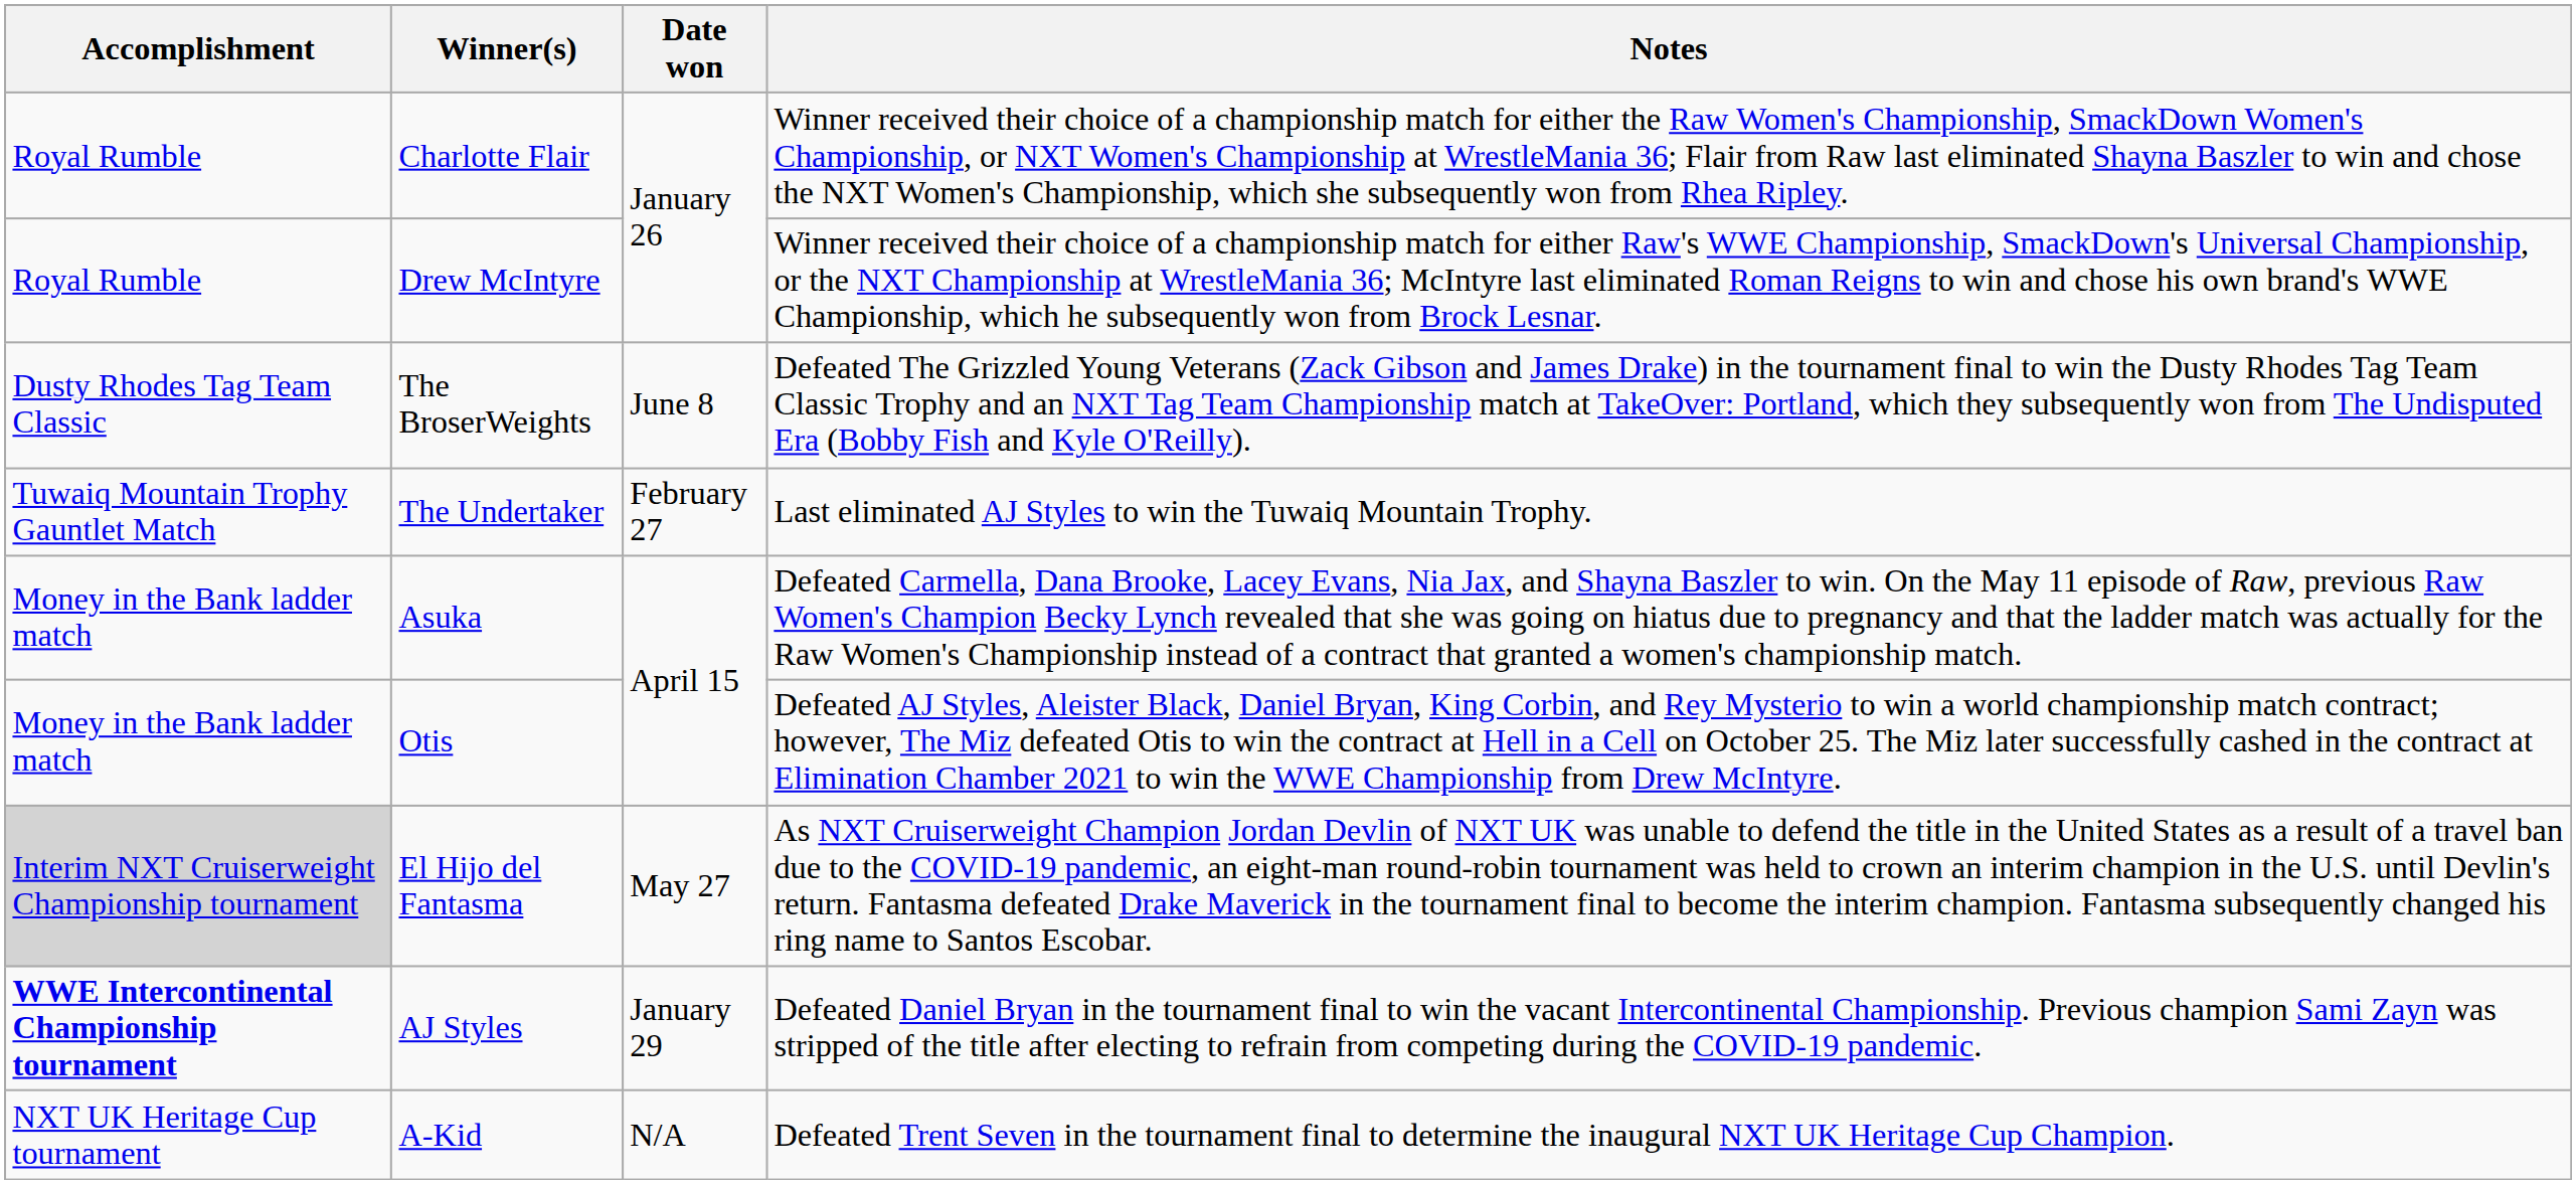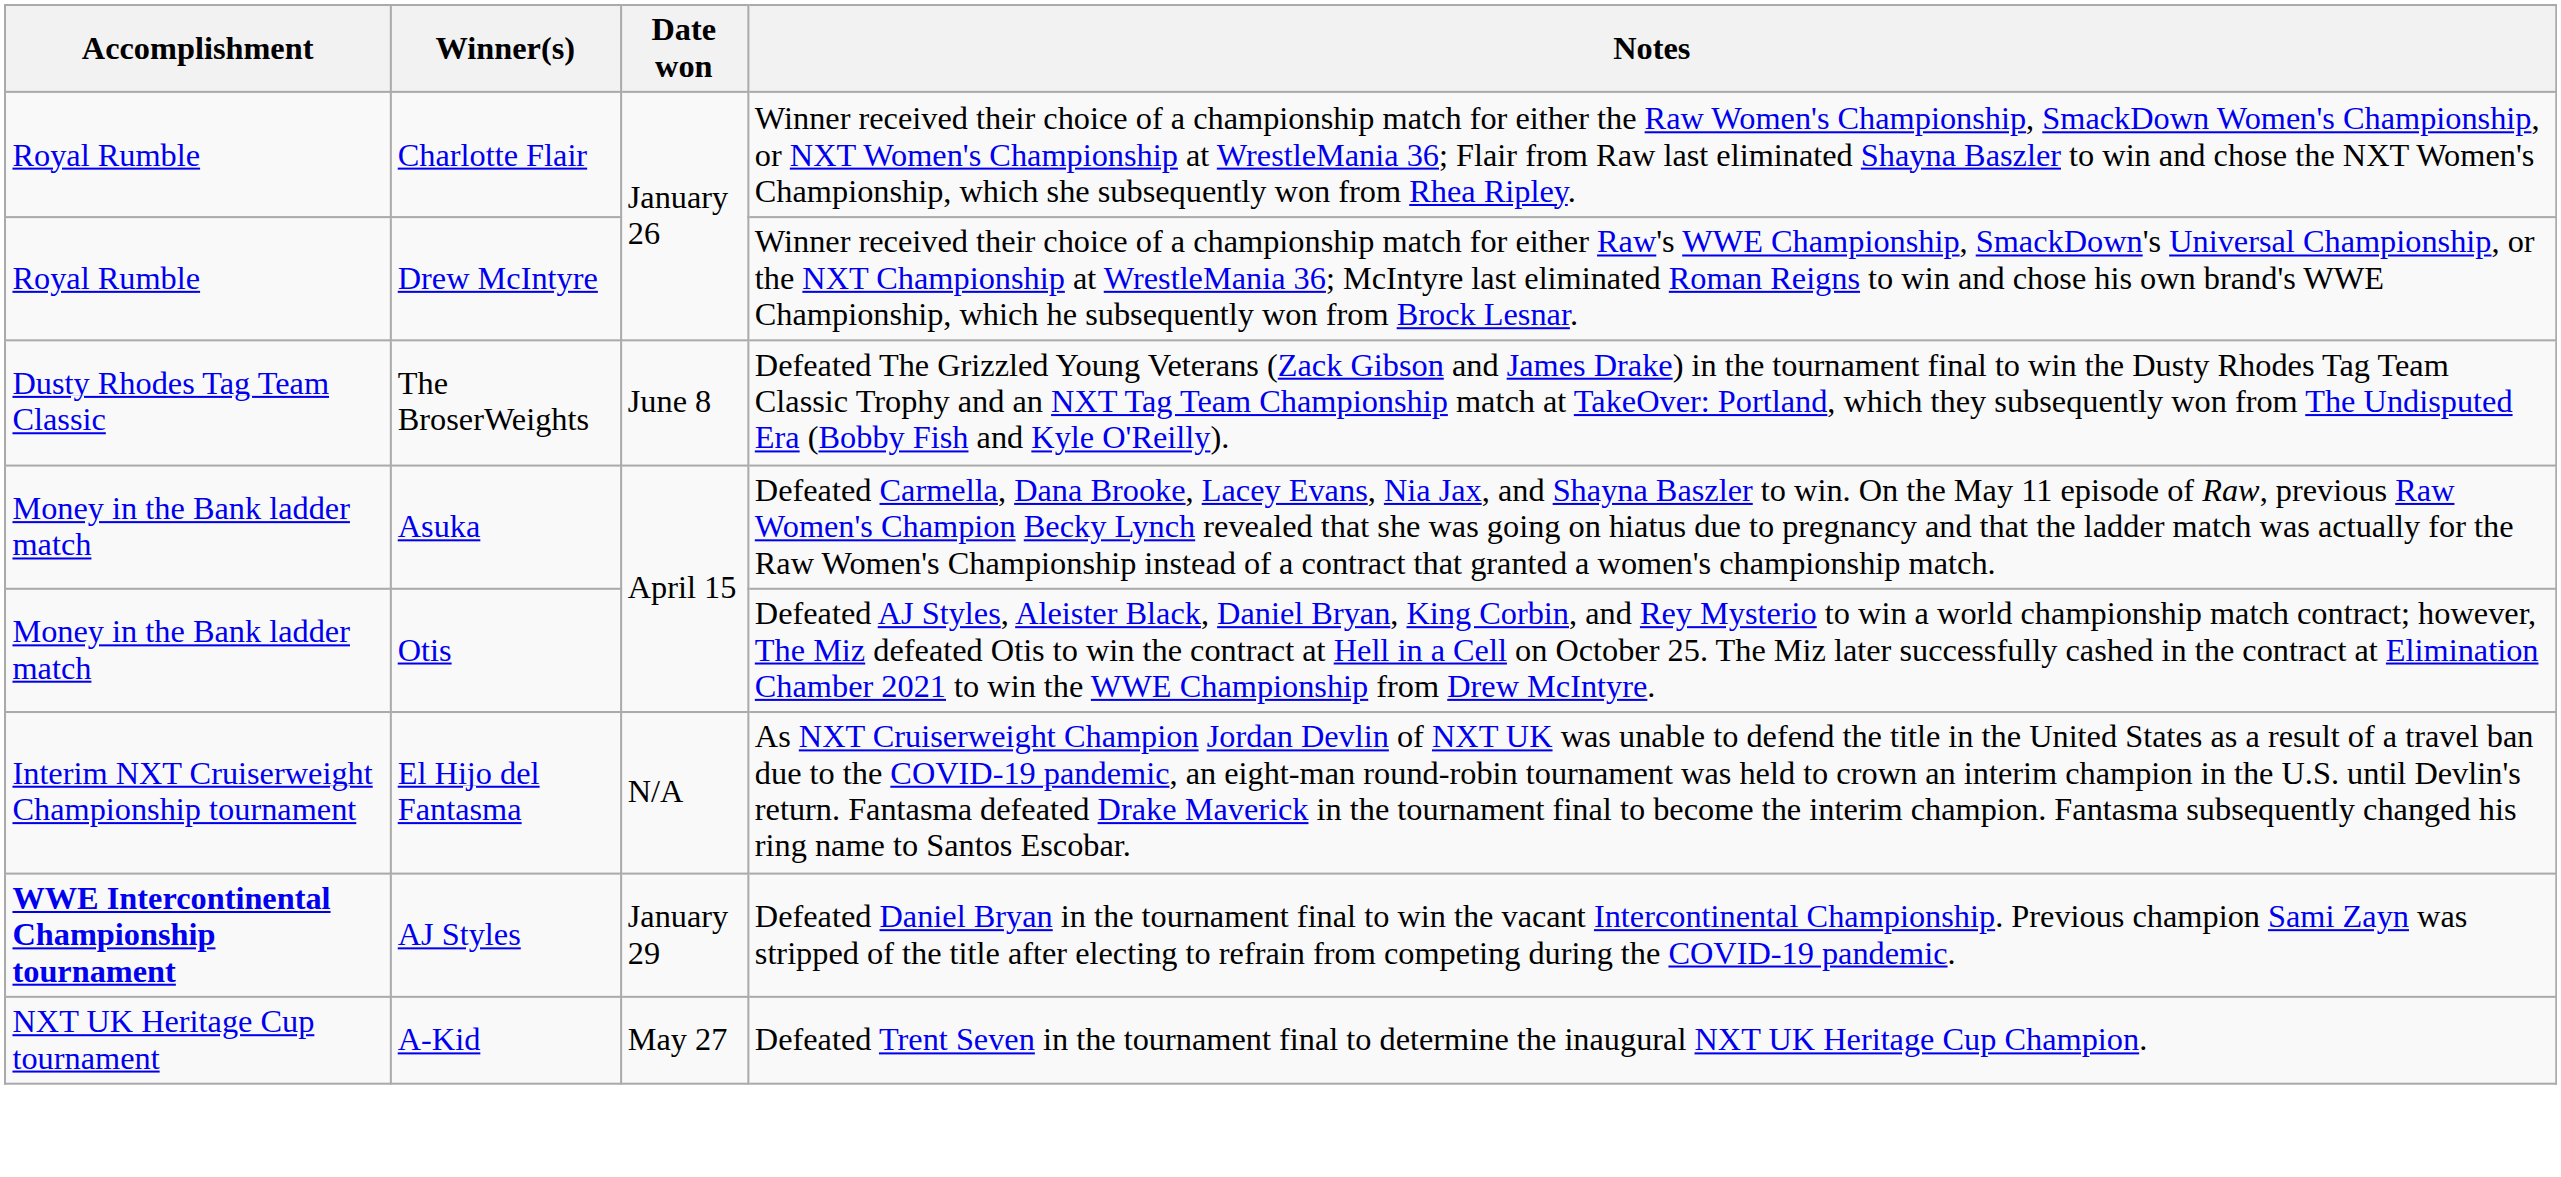- row: Tuwaiq Mountain Trophy Gauntlet Match | The Undertaker | February 27 | Last eliminated AJ Styles to win the Tuwaiq Mountain Trophy.
El Hijo del Fantasma | Accomplishment: lightgrey background -> no background
El Hijo del Fantasma | Date won: May 27 -> N/A
A-Kid | Date won: N/A -> May 27
